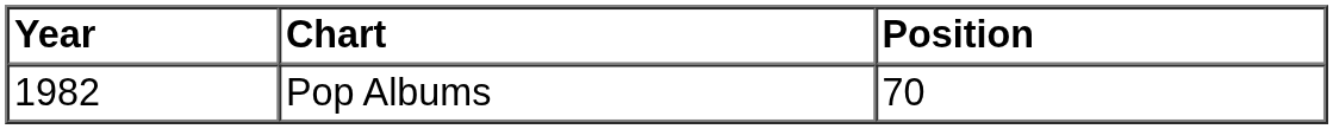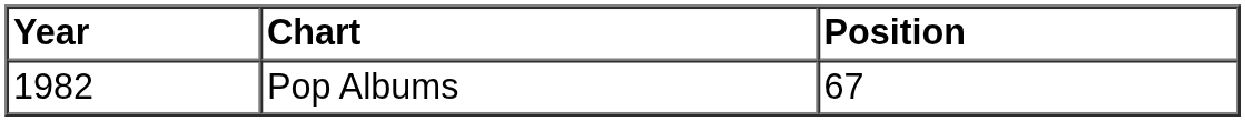Pop Albums | Position: 70 -> 67
